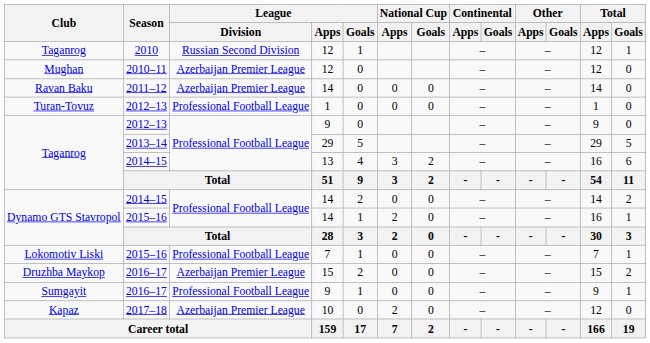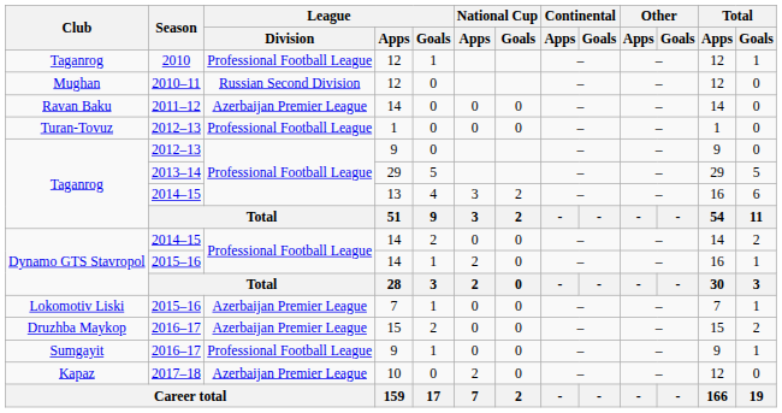Taganrog / 2010 | League / Division: Russian Second Division -> Professional Football League
Mughan | League / Division: Azerbaijan Premier League -> Russian Second Division
Lokomotiv Liski | League / Division: Professional Football League -> Azerbaijan Premier League
